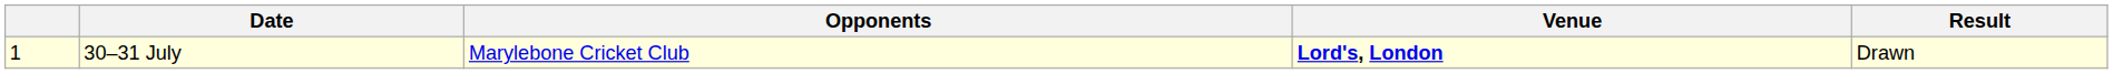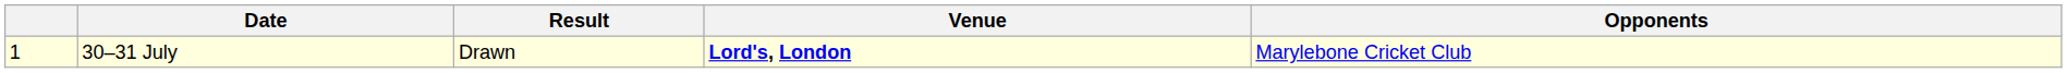columns swapped: Opponents <-> Result
